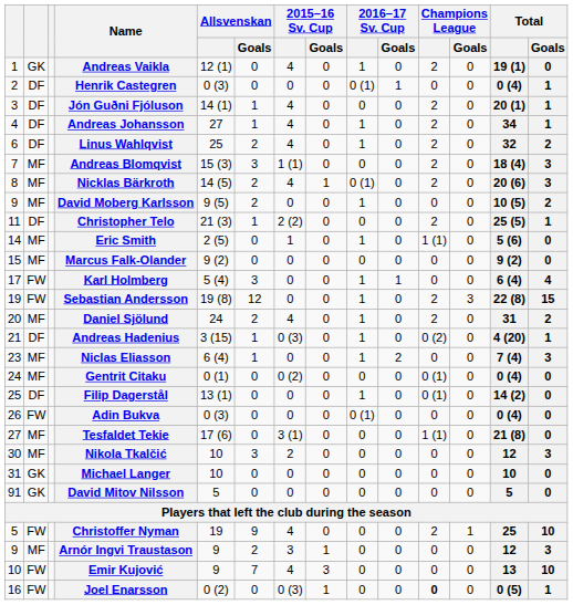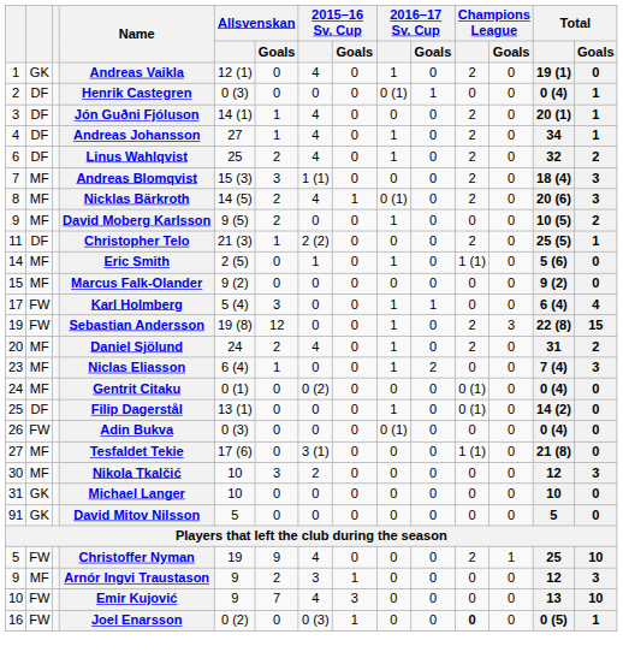- row: 21 | DF | Andreas Hadenius | 3 (15) | 1 | 0 (3) | 0 | 1 | 0 | 0 (2) | 0 | 4 (20) | 1
